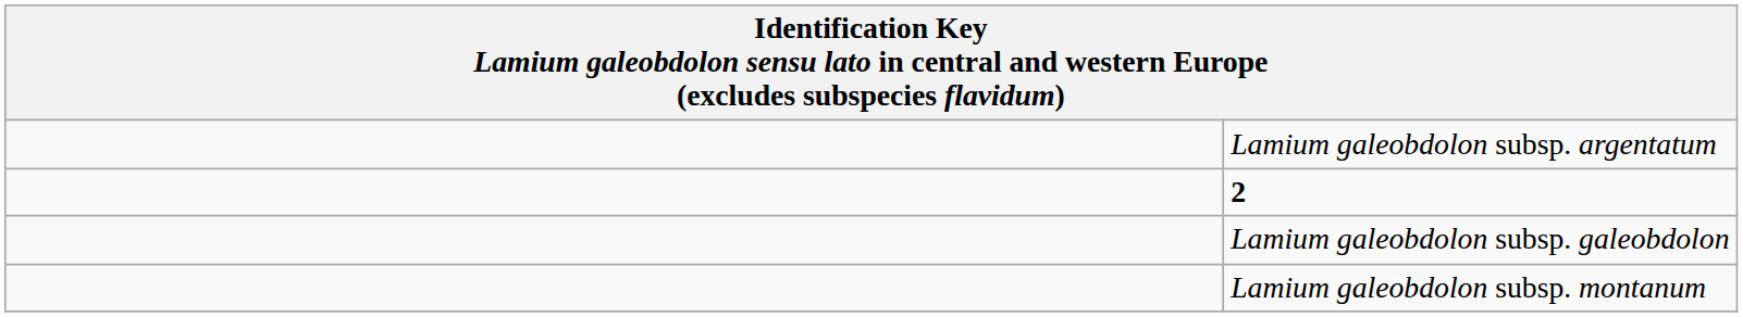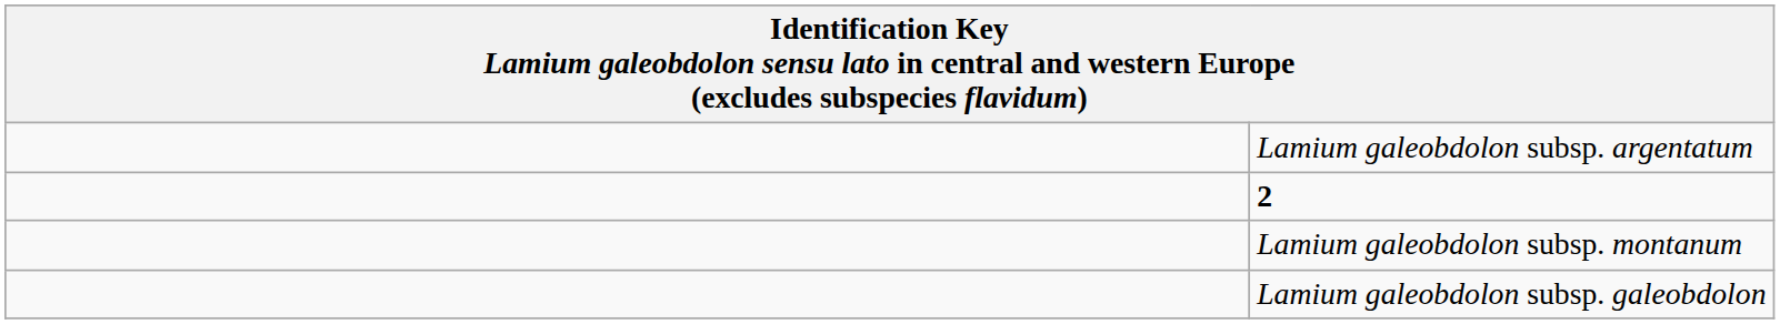rows swapped: Lamium galeobdolon subsp. galeobdolon <-> Lamium galeobdolon subsp. montanum
